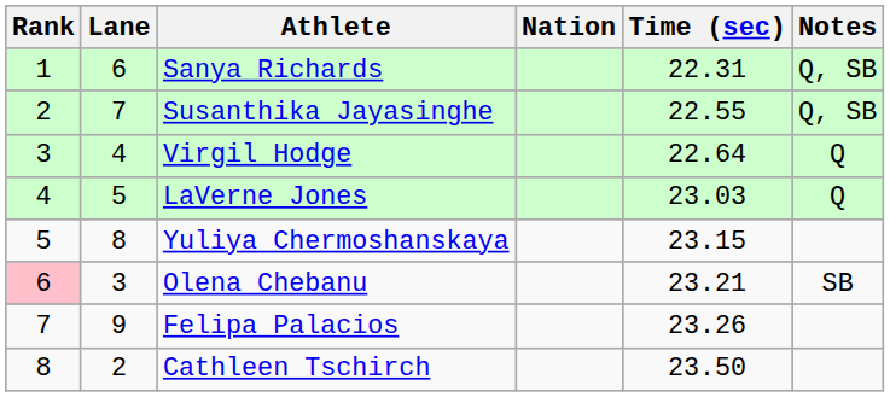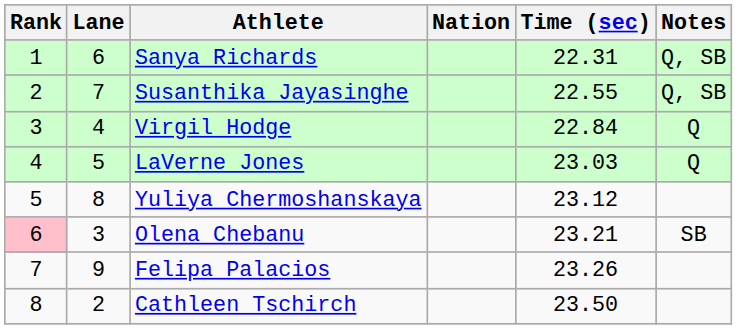Virgil Hodge | Time (sec): 22.64 -> 22.84
Yuliya Chermoshanskaya | Time (sec): 23.15 -> 23.12
